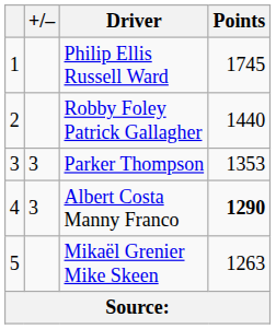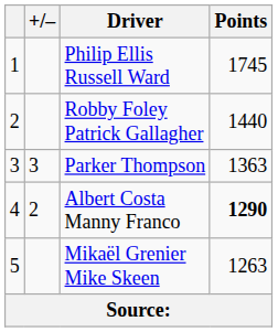Parker Thompson | Points: 1353 -> 1363
Albert Costa Manny Franco | +/–: 3 -> 2
